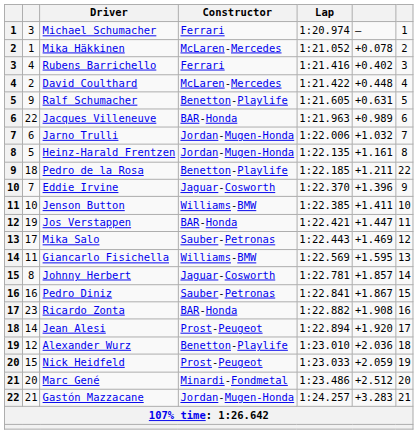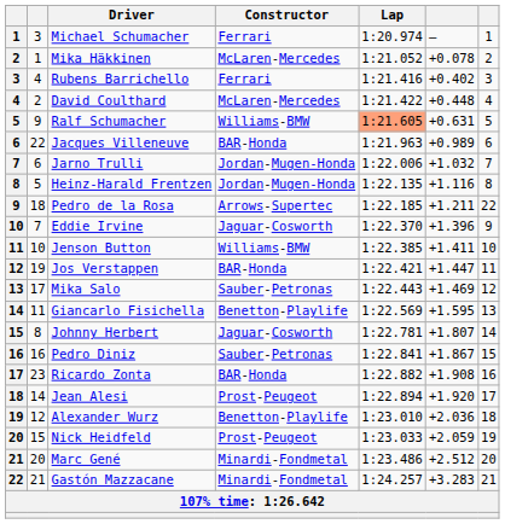Ralf Schumacher | Constructor: Benetton-Playlife -> Williams-BMW
Ralf Schumacher | Lap: no background -> lightsalmon background
Heinz-Harald Frentzen | column 6: +1.161 -> +1.116
Pedro de la Rosa | Constructor: Benetton-Playlife -> Arrows-Supertec
Giancarlo Fisichella | Constructor: Williams-BMW -> Benetton-Playlife
Johnny Herbert | column 6: +1.857 -> +1.807
Gastón Mazzacane | Constructor: Jordan-Mugen-Honda -> Minardi-Fondmetal
